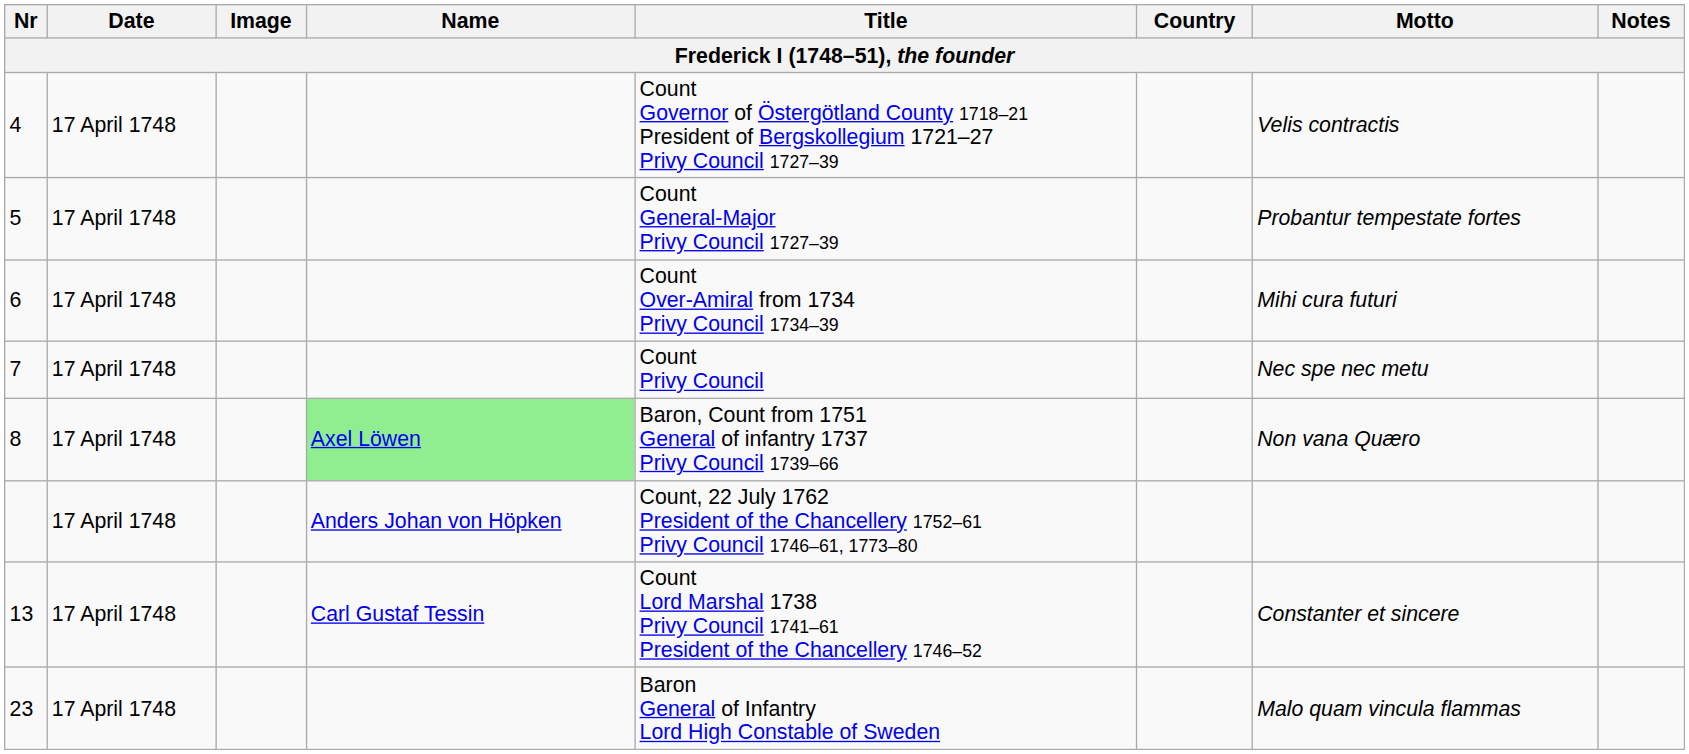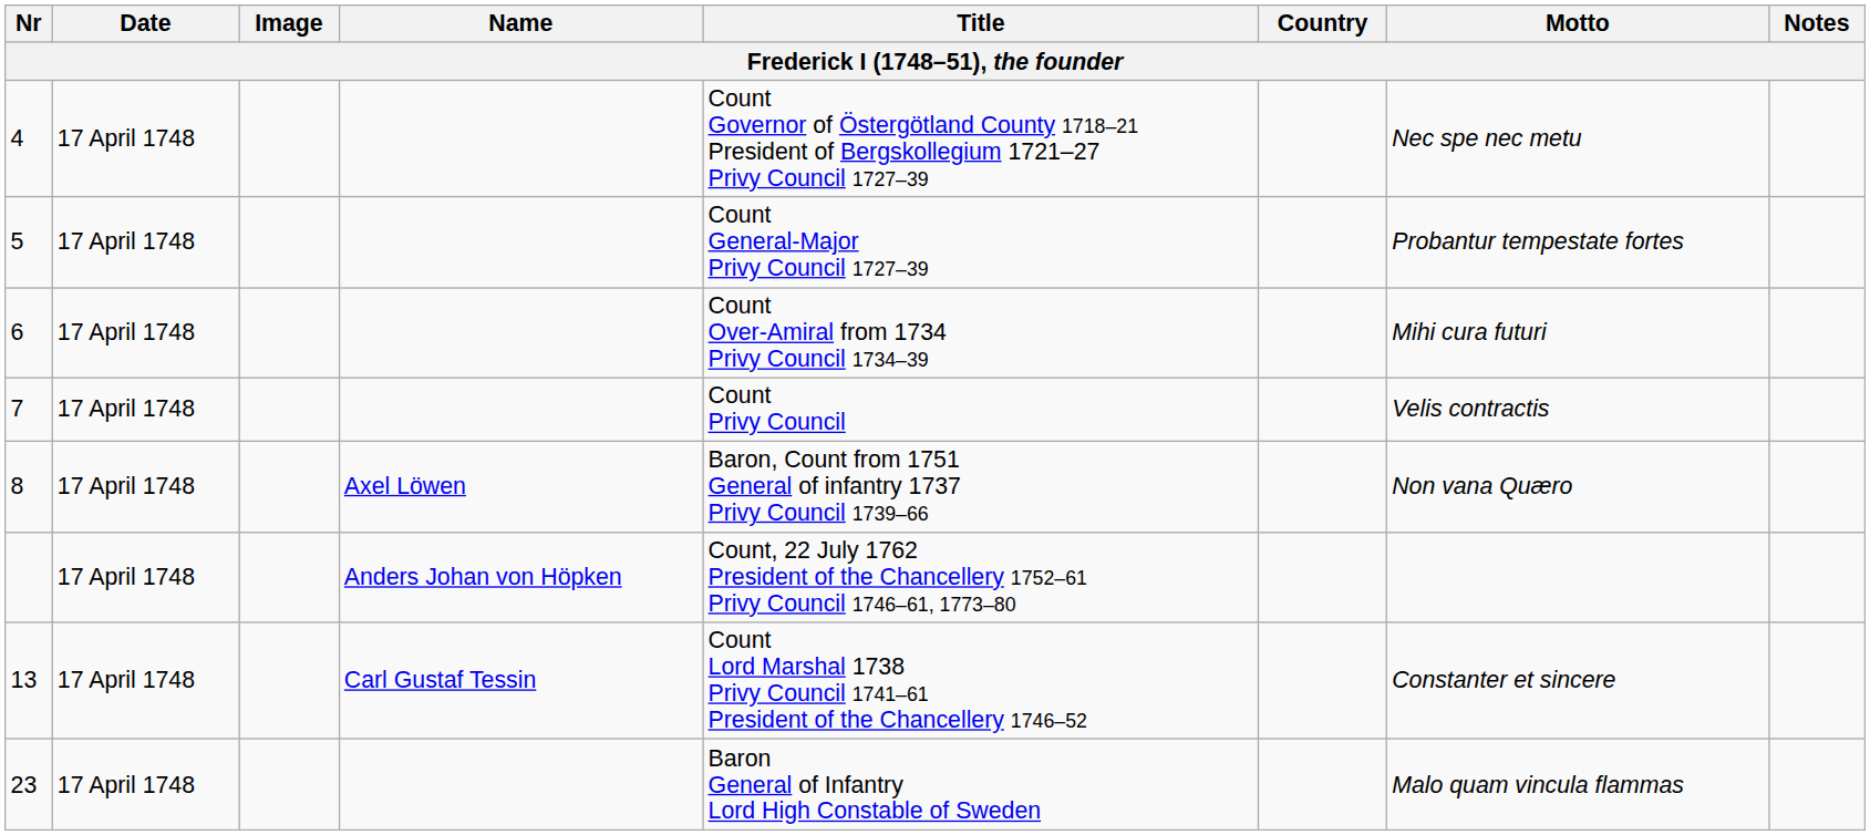4 | Motto: Velis contractis -> Nec spe nec metu
7 | Motto: Nec spe nec metu -> Velis contractis
8 | Name: lightgreen background -> no background
